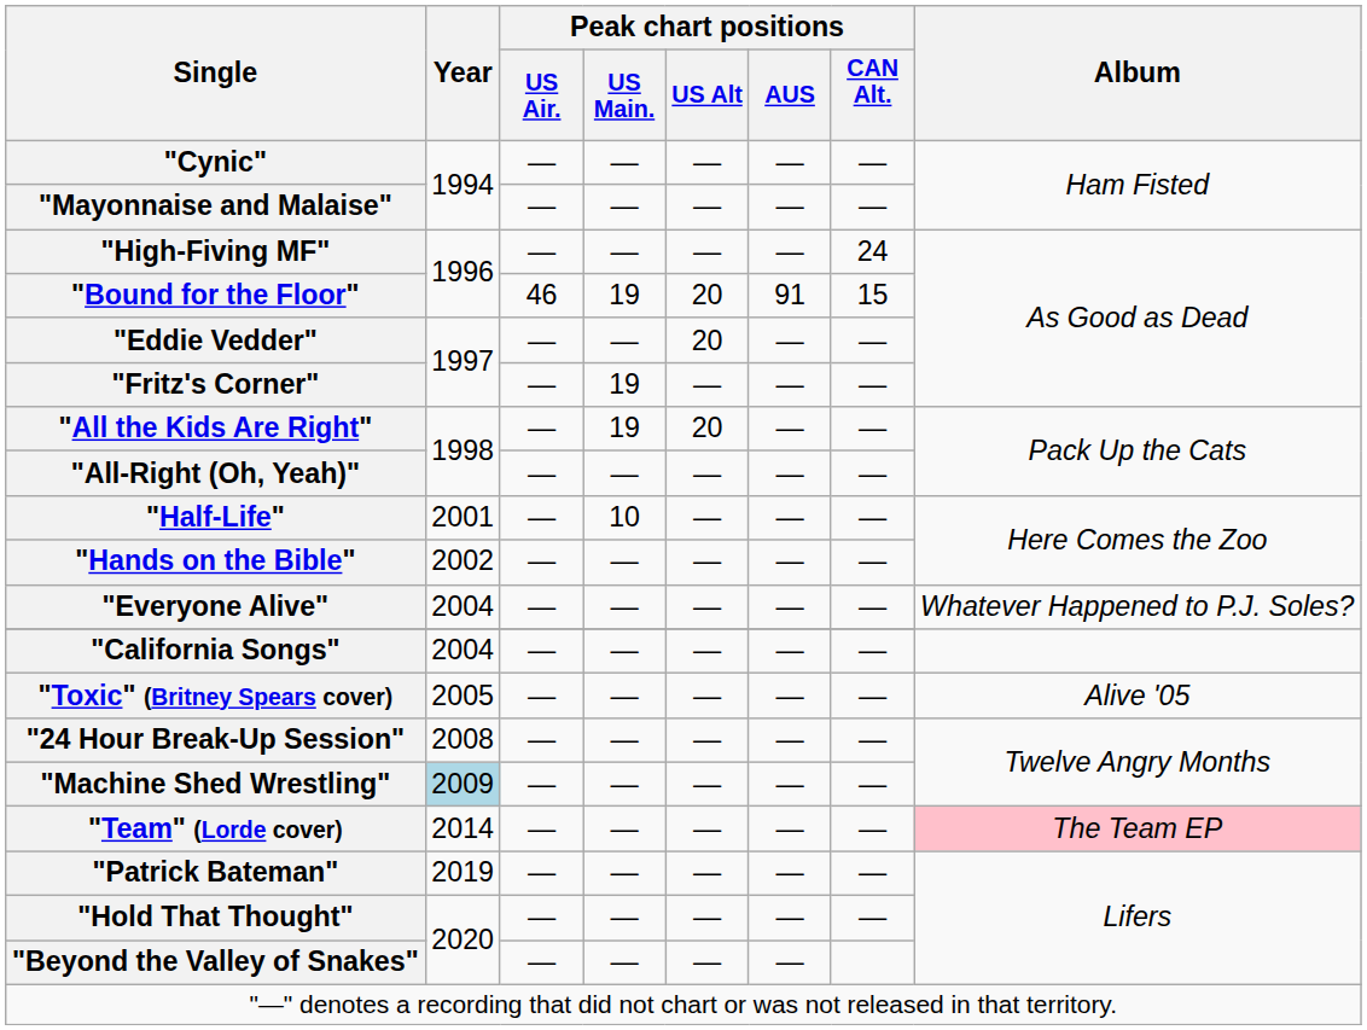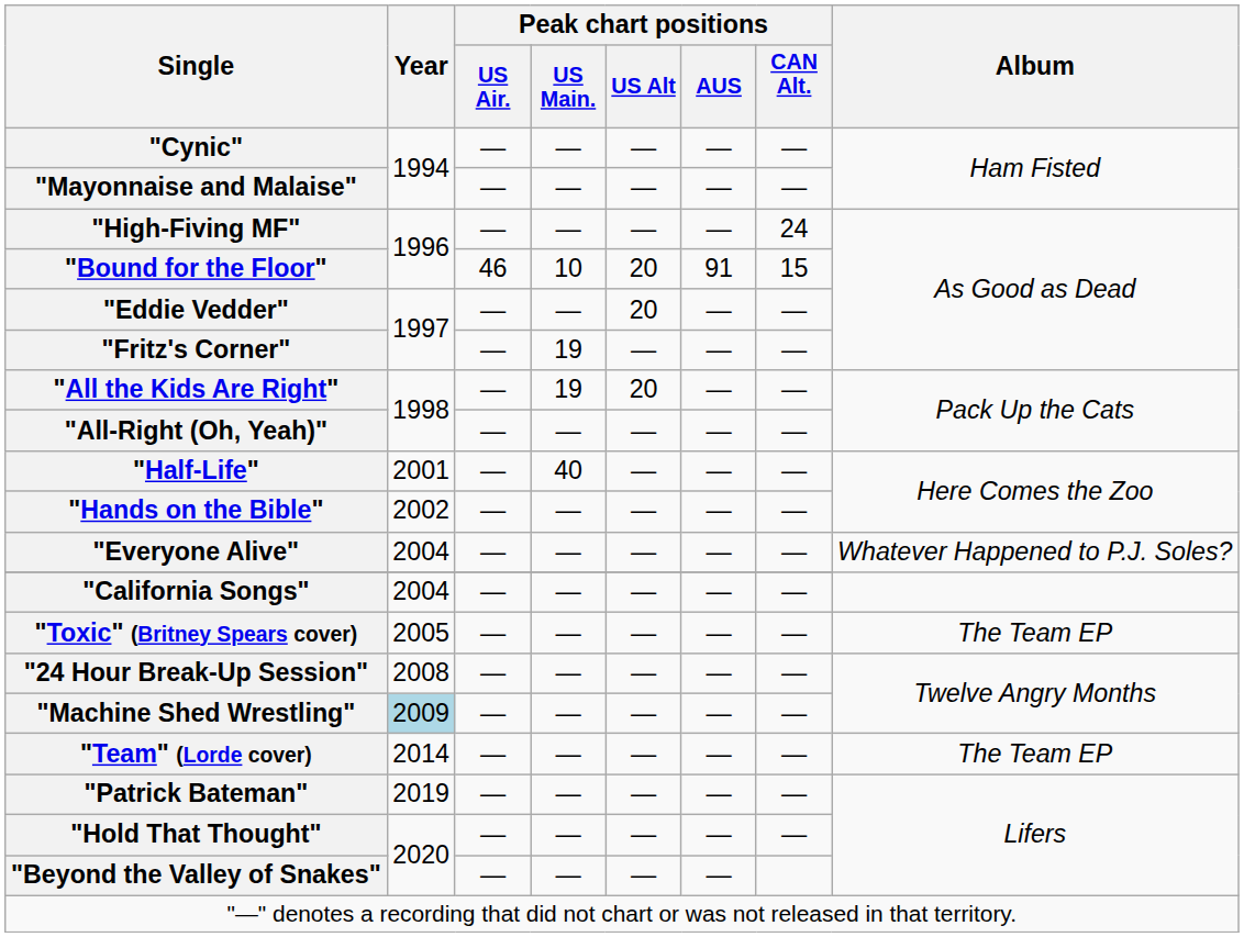"Bound for the Floor" | Peak chart positions / US Main.: 19 -> 10
"Half-Life" | Peak chart positions / US Main.: 10 -> 40
"Toxic" (Britney Spears cover) | Album: Alive '05 -> The Team EP
"Team" (Lorde cover) | Album: pink background -> no background
